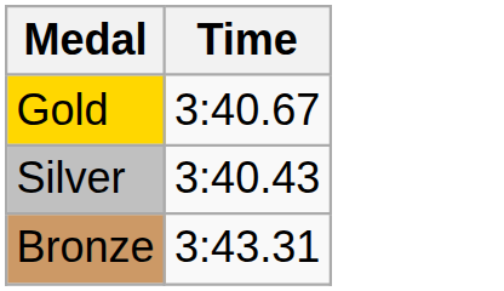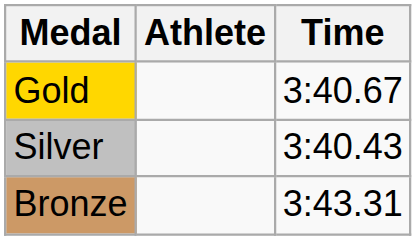+ column: Athlete
